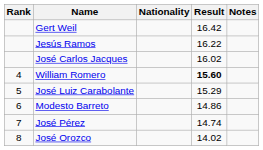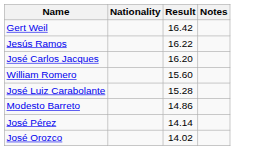- column: Rank | 4 | 5 | 6 | 7 | 8
José Carlos Jacques | Result: 16.02 -> 16.20
William Romero | Result: bold -> normal
José Luiz Carabolante | Result: 15.29 -> 15.28
José Pérez | Result: 14.74 -> 14.14
